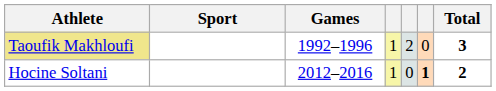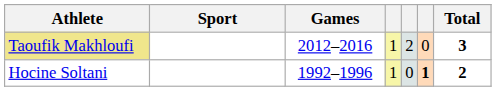Taoufik Makhloufi | Games: 1992–1996 -> 2012–2016
Hocine Soltani | Games: 2012–2016 -> 1992–1996
